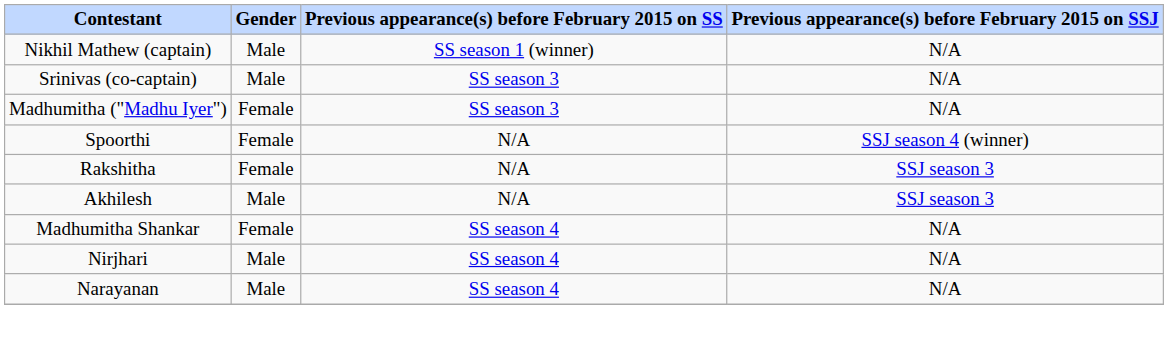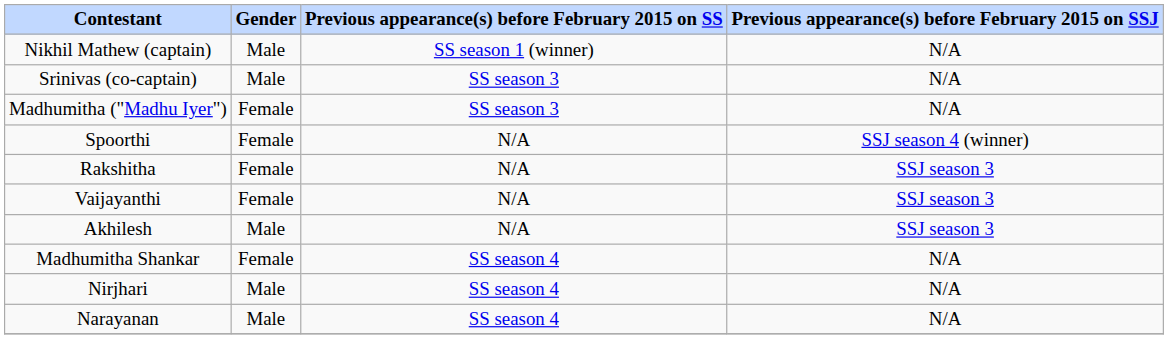+ row: Vaijayanthi | Female | N/A | SSJ season 3
